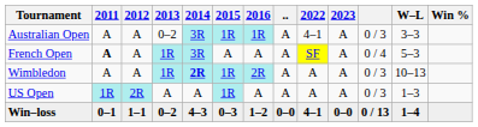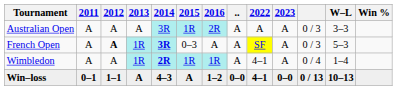Australian Open | 2013: 0–2 -> A
Australian Open | 2016: 1R -> 2R
Australian Open | 2022: 4–1 -> A
French Open | 2011: bold -> normal
French Open | 2012: normal -> bold
French Open | 2014: normal -> bold
French Open | 2015: A -> 0–3
French Open | column 11: 0 / 4 -> 0 / 3
Wimbledon | 2016: 2R -> 1R
Wimbledon | 2022: A -> 4–1
Wimbledon | column 11: 0 / 3 -> 0 / 4
Wimbledon | W–L: 10–13 -> 1–4
- row: US Open | 1R | 2R | A | A | 1R | A | A | A | A | 0 / 3 | 1–3
Win–loss | 2013: 0–2 -> A
Win–loss | 2015: 0–3 -> A
Win–loss | W–L: 1–4 -> 10–13
